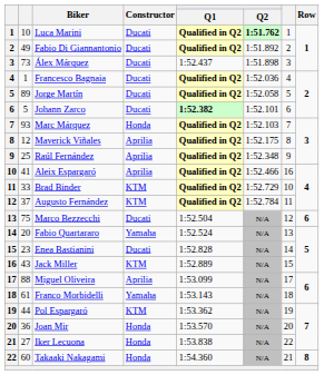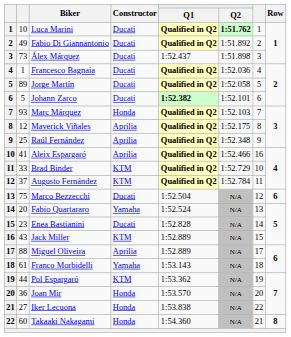Miguel Oliveira | Q1: 1:53.099 -> 1:52.889
